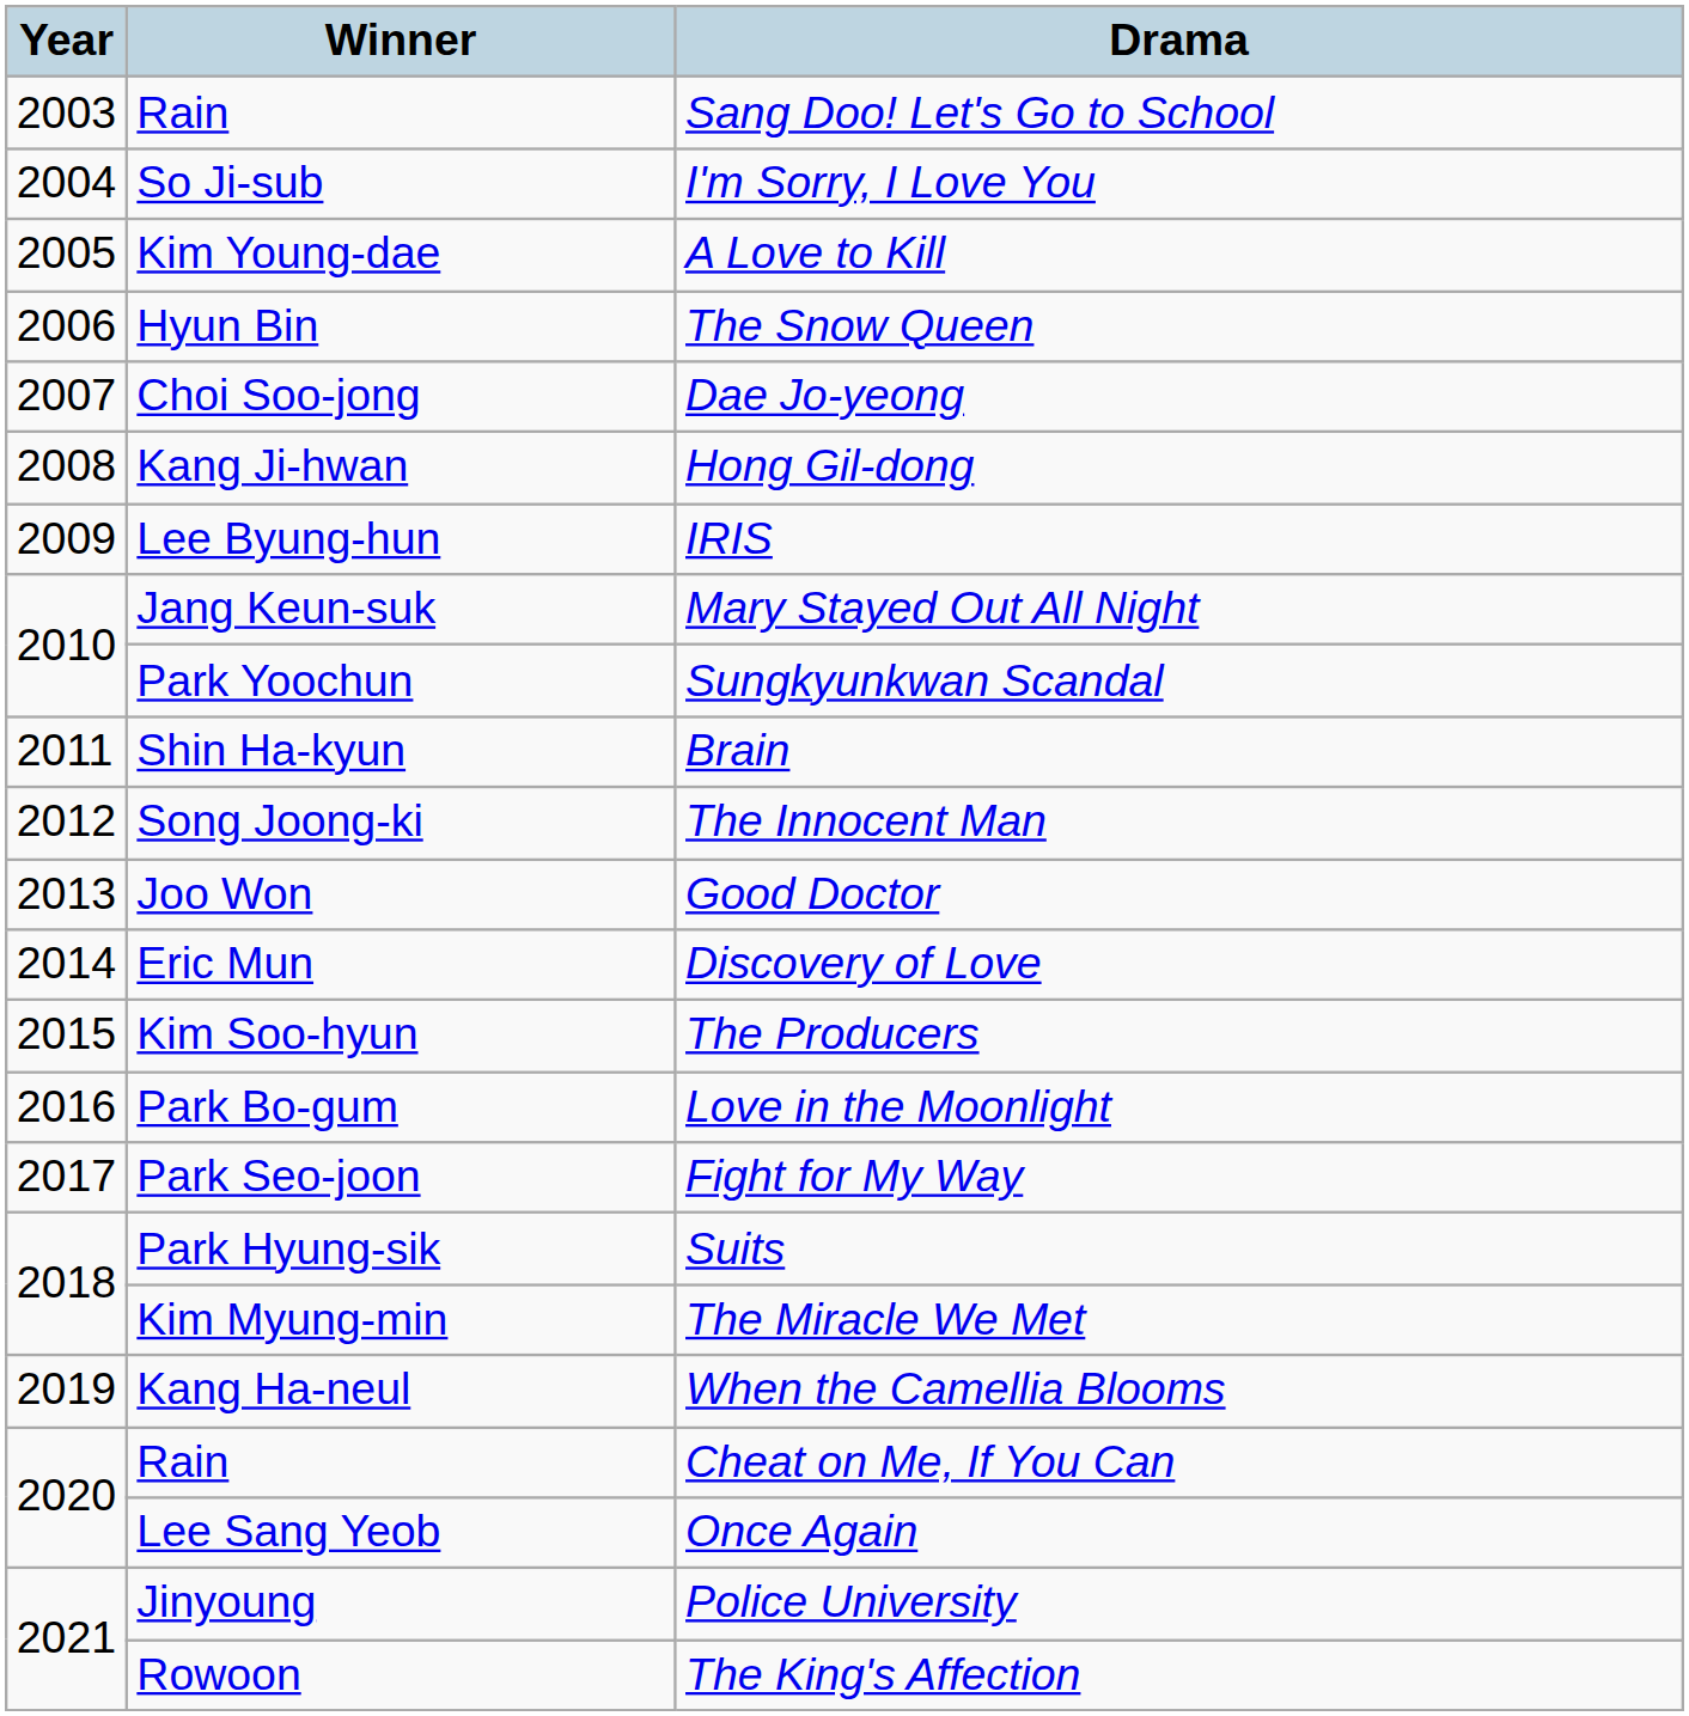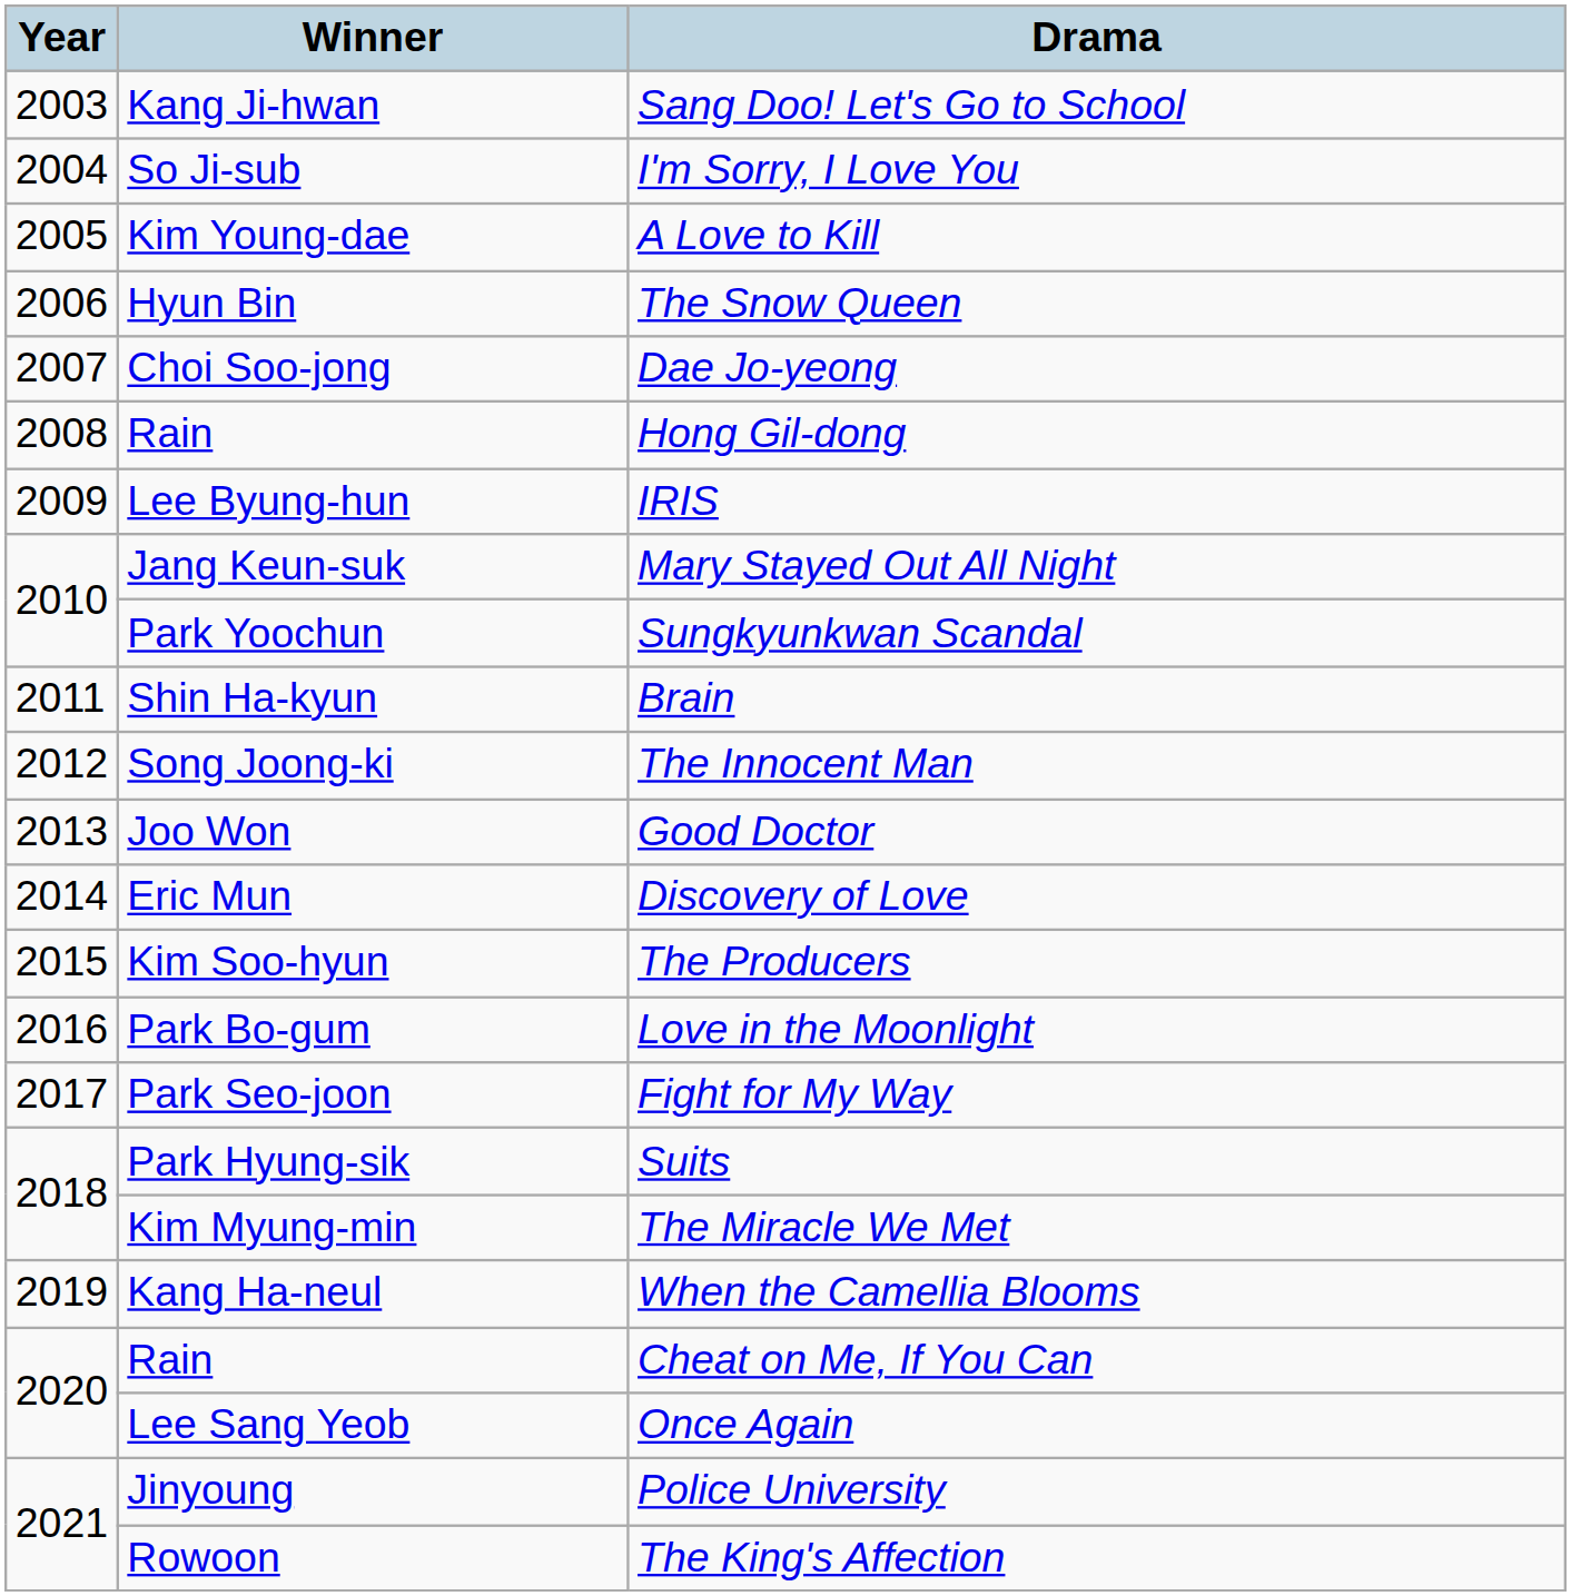Sang Doo! Let's Go to School | Winner: Rain -> Kang Ji-hwan
Hong Gil-dong | Winner: Kang Ji-hwan -> Rain
